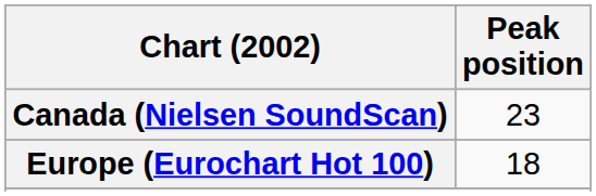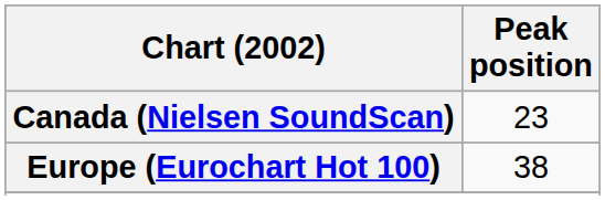Europe (Eurochart Hot 100) | Peak position: 18 -> 38
